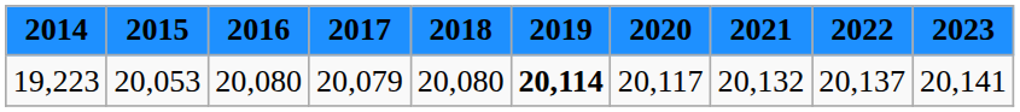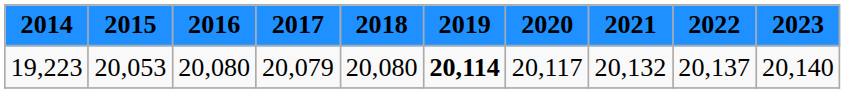19,223 | 2023: 20,141 -> 20,140
